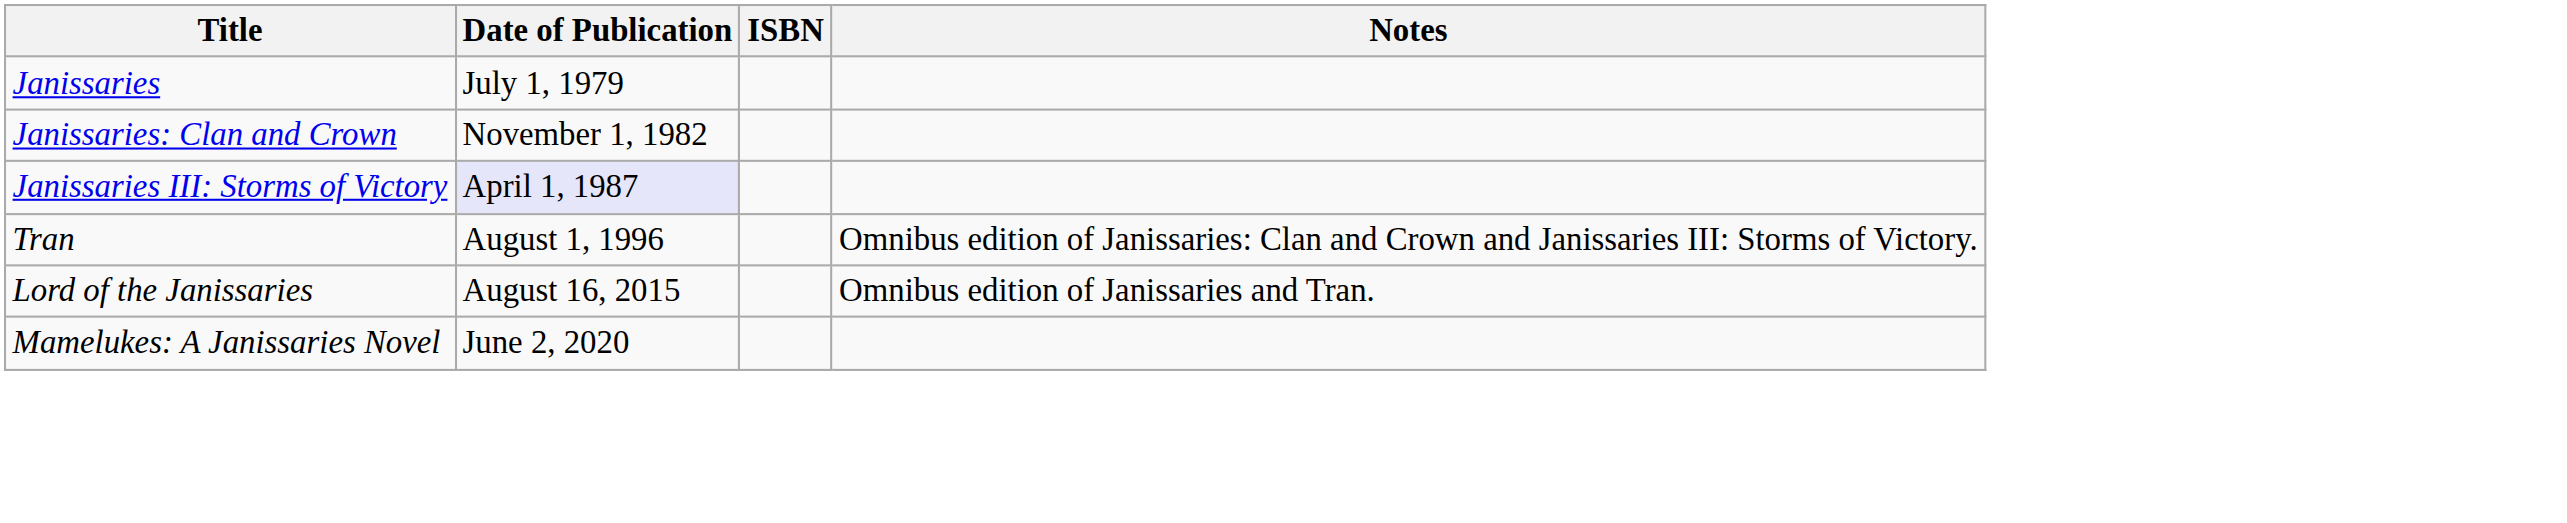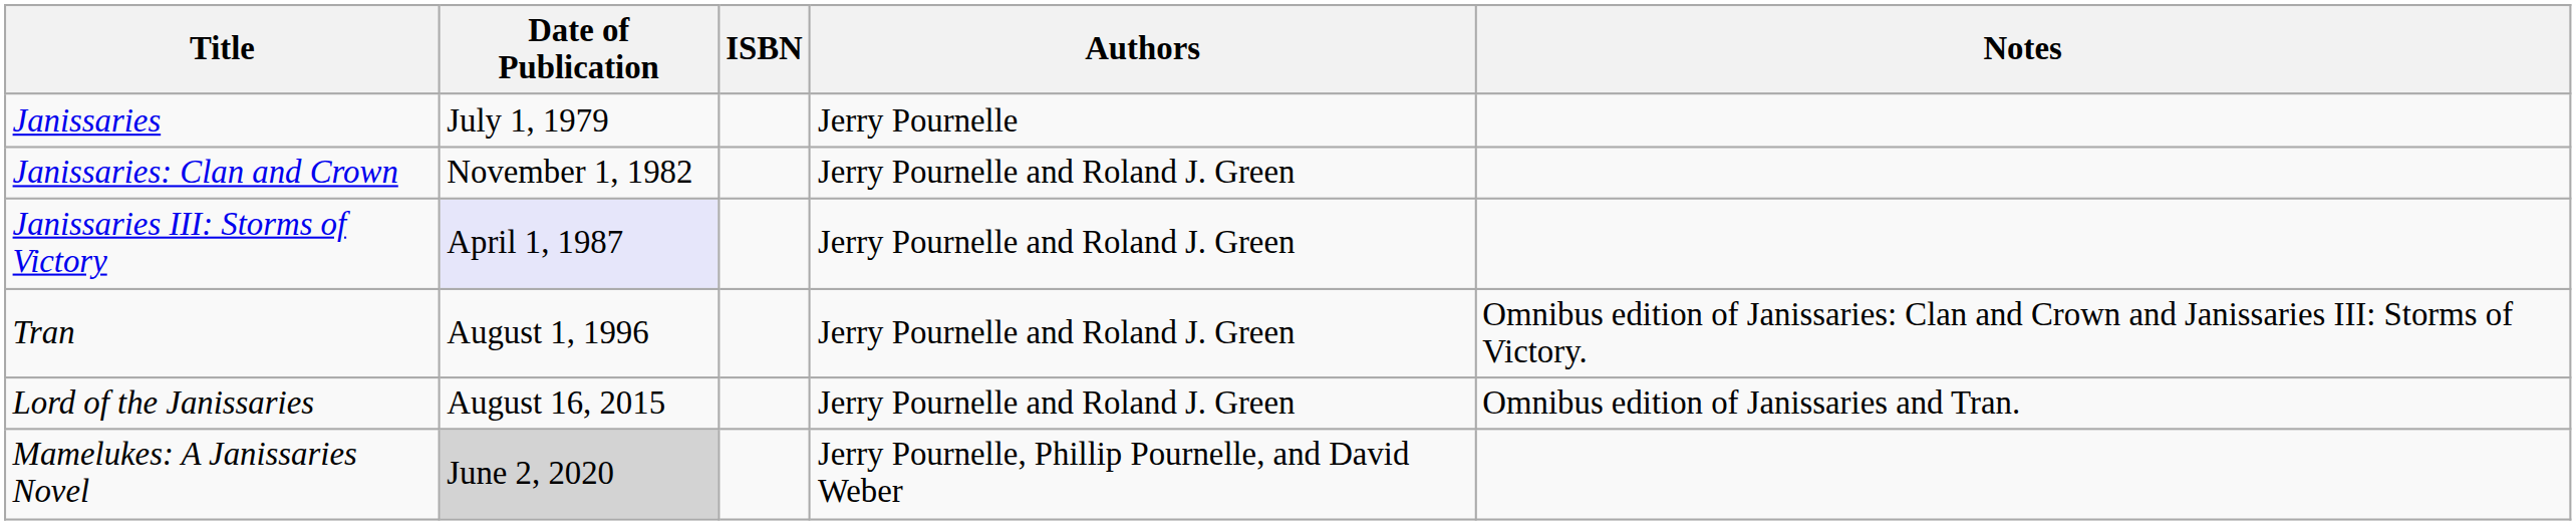+ column: Authors | Jerry Pournelle | Jerry Pournelle and Roland J. Green | Jerry Pournelle and Roland J. Green | Jerry Pournelle and Roland J. Green | Jerry Pournelle and Roland J. Green | Jerry Pournelle, Phillip Pournelle, and David Weber
Mamelukes: A Janissaries Novel | Date of Publication: no background -> lightgrey background
